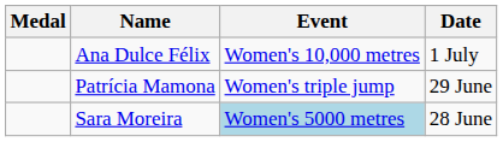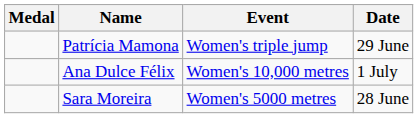rows swapped: Ana Dulce Félix <-> Patrícia Mamona
Sara Moreira | Event: lightblue background -> no background
